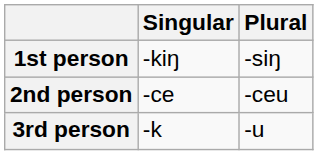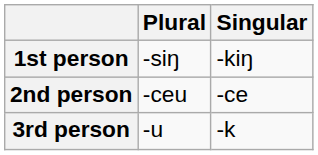columns swapped: Singular <-> Plural
